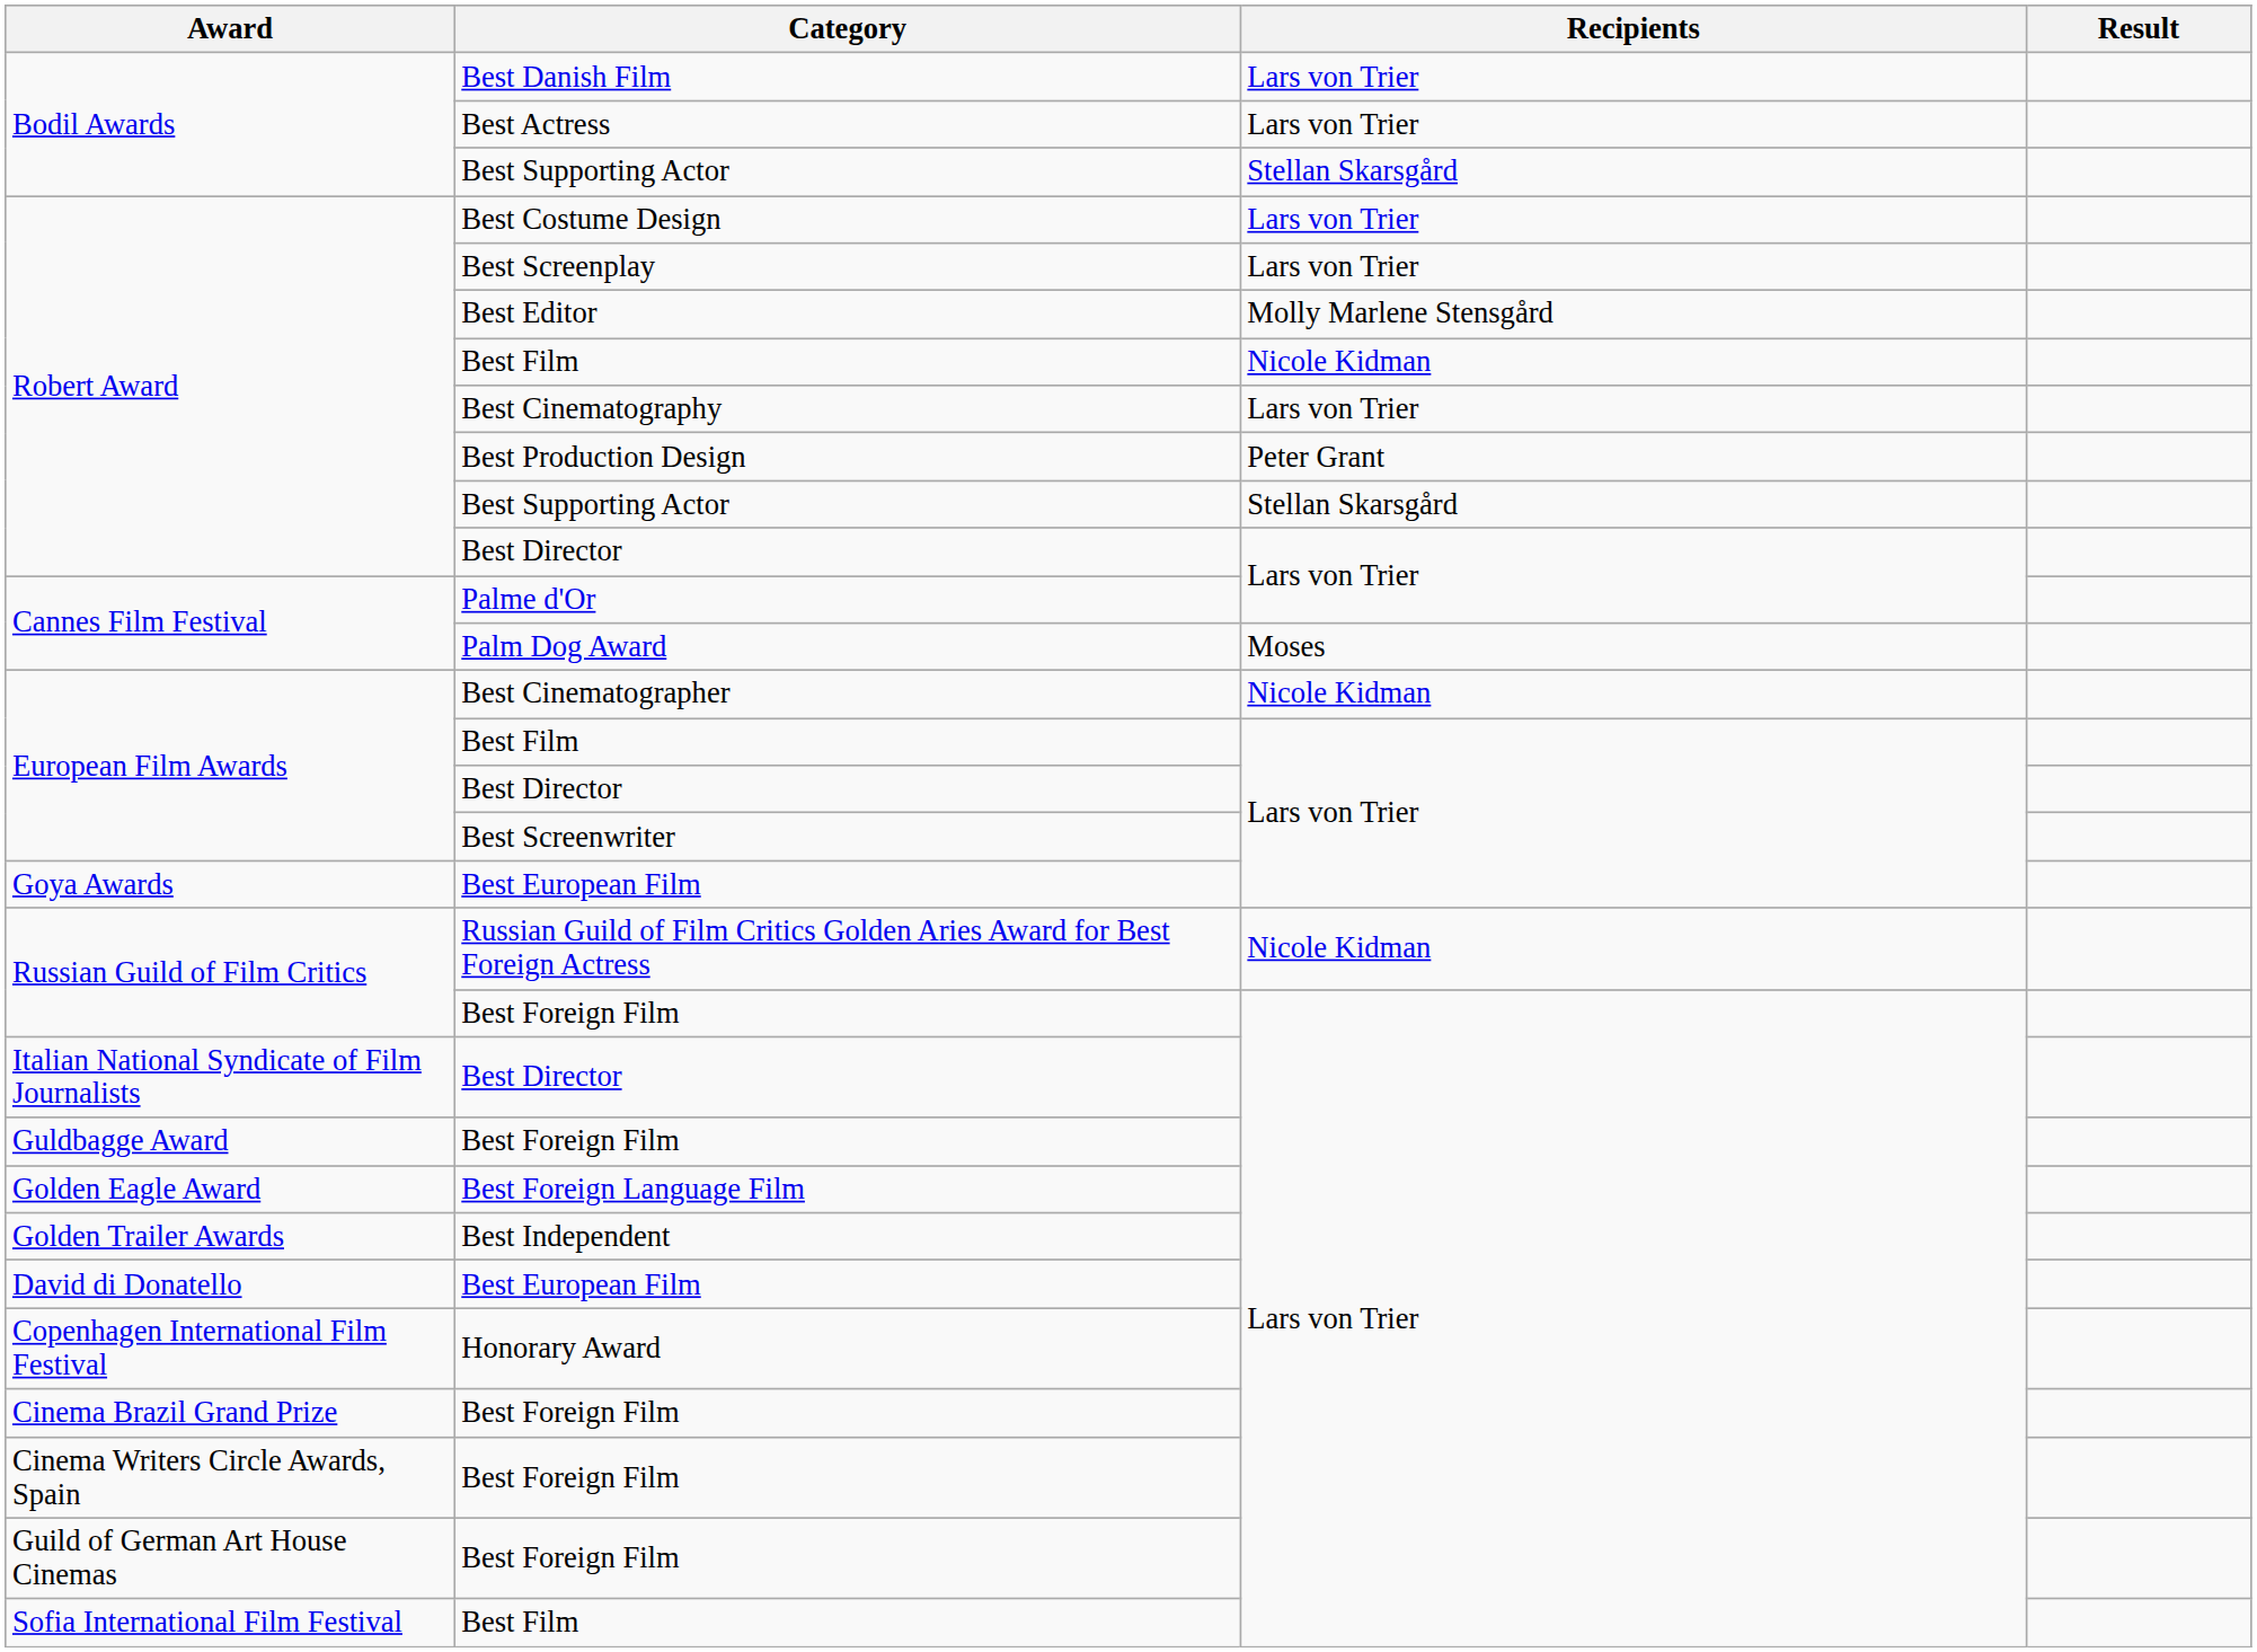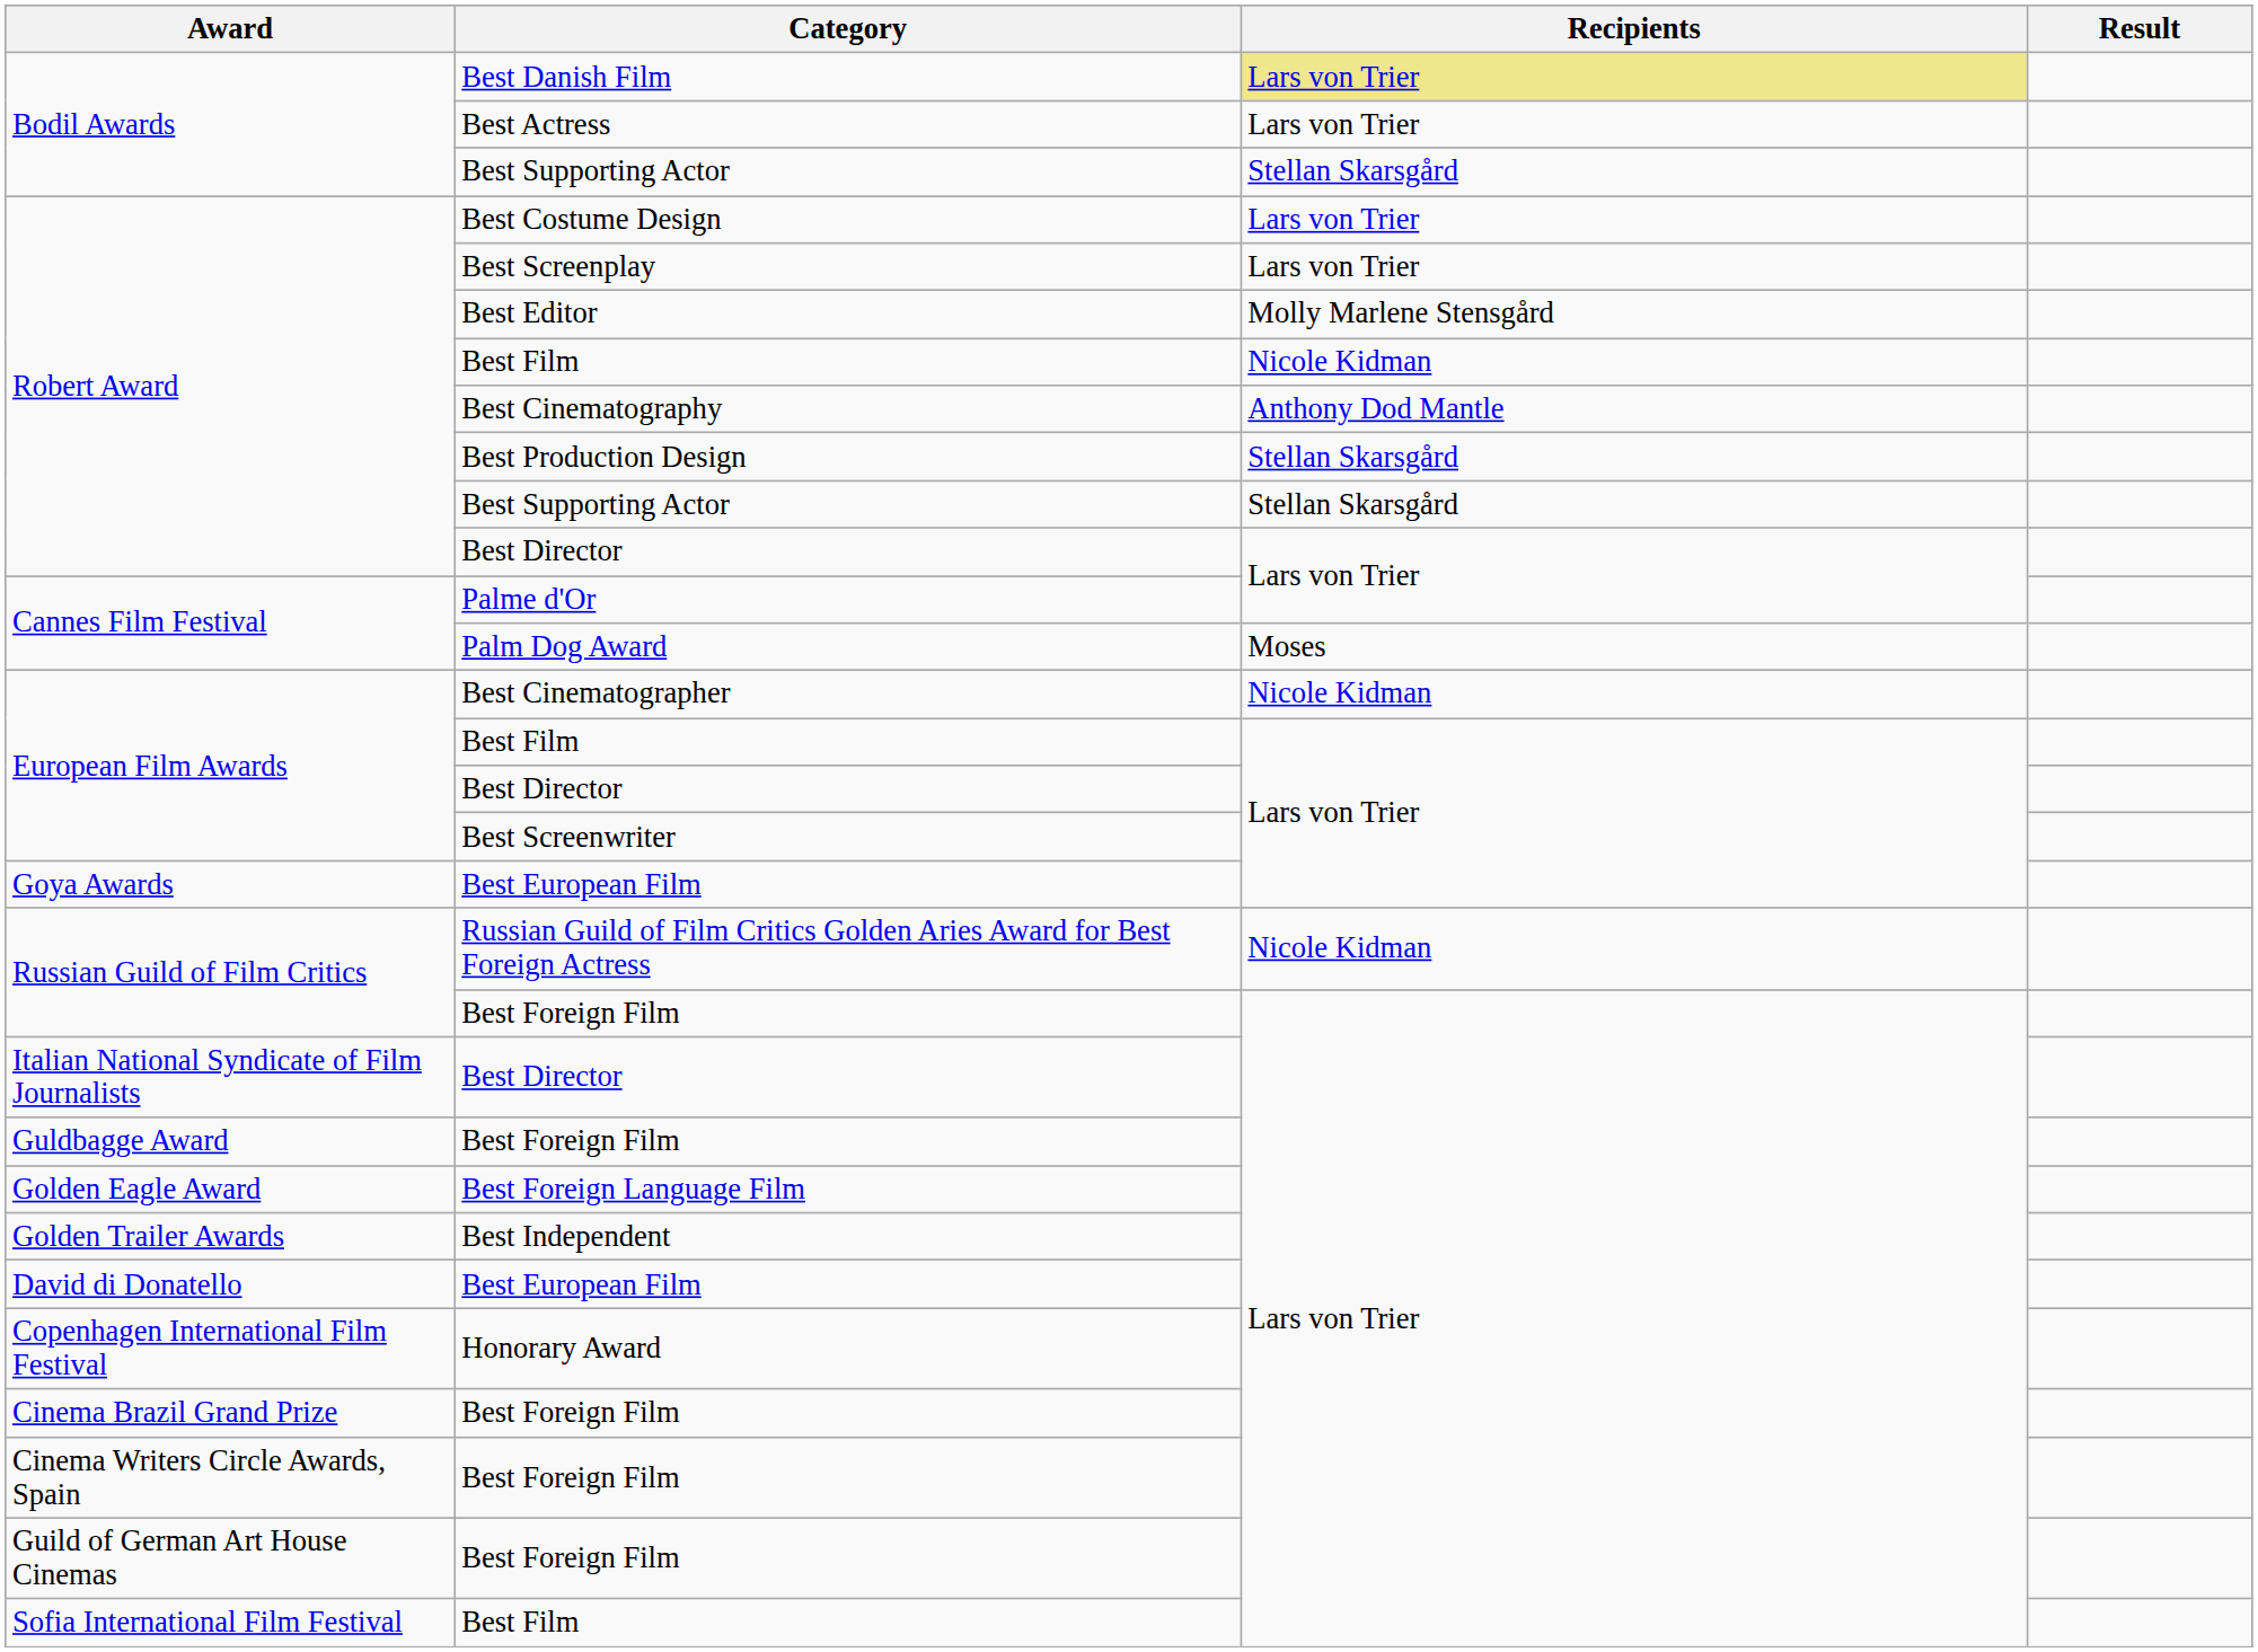Best Danish Film | Recipients: no background -> khaki background
Best Cinematography | Recipients: Lars von Trier -> Anthony Dod Mantle
Best Production Design | Recipients: Peter Grant -> Stellan Skarsgård
